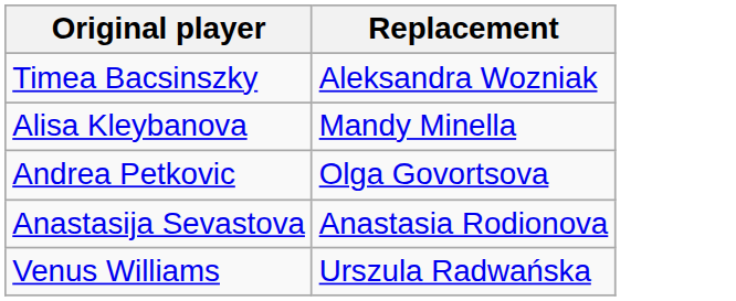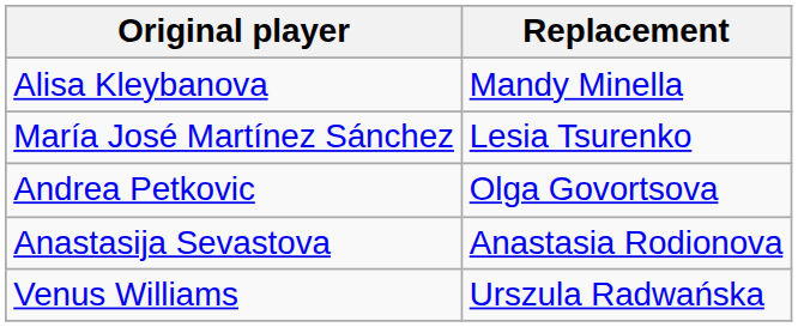- row: Timea Bacsinszky | Aleksandra Wozniak
+ row: María José Martínez Sánchez | Lesia Tsurenko
